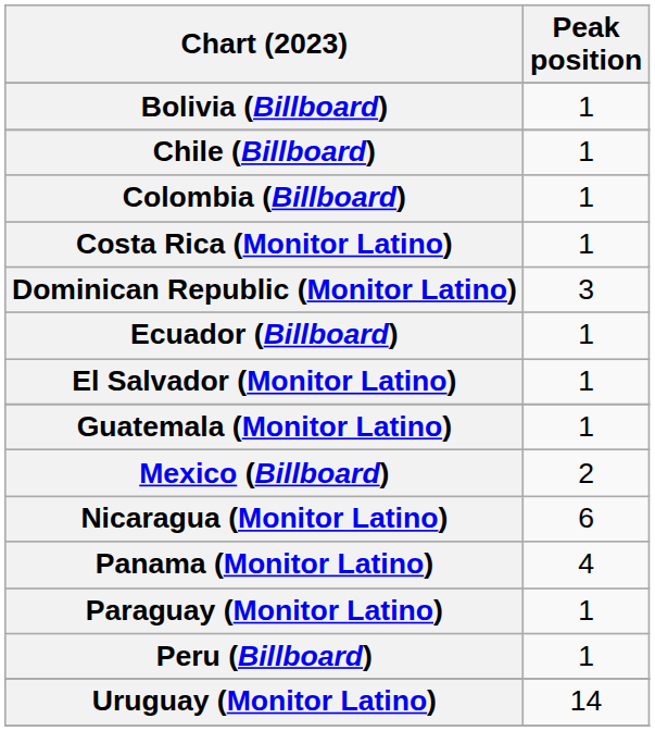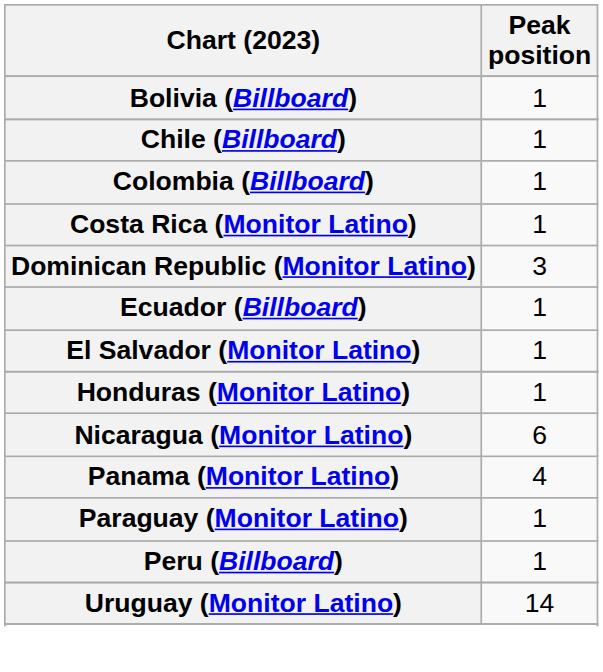- row: Guatemala (Monitor Latino) | 1
+ row: Honduras (Monitor Latino) | 1
- row: Mexico (Billboard) | 2
